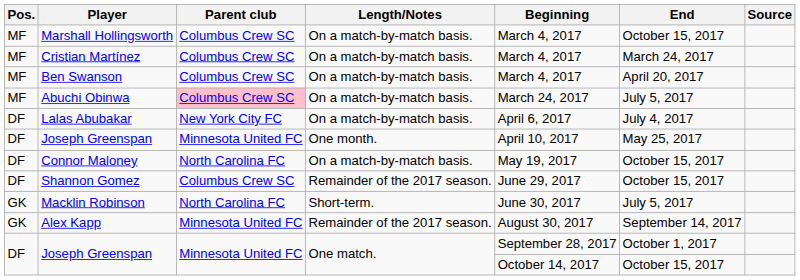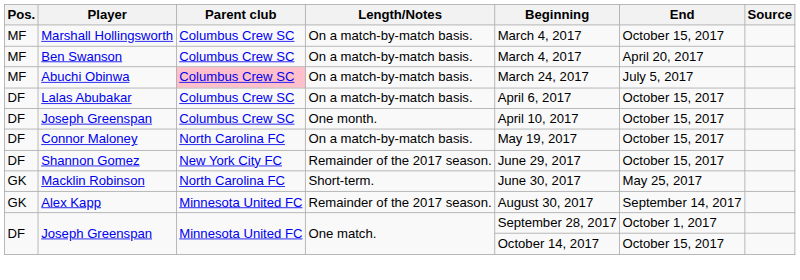- row: MF | Cristian Martínez | Columbus Crew SC | On a match-by-match basis. | March 4, 2017 | March 24, 2017
Lalas Abubakar | Parent club: New York City FC -> Columbus Crew SC
Lalas Abubakar | End: July 4, 2017 -> October 15, 2017
Joseph Greenspan / One month. | Parent club: Minnesota United FC -> Columbus Crew SC
Joseph Greenspan / One month. | End: May 25, 2017 -> October 15, 2017
Shannon Gomez | Parent club: Columbus Crew SC -> New York City FC
Macklin Robinson | End: July 5, 2017 -> May 25, 2017
